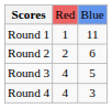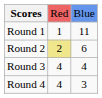Round 2 | column 2: no background -> khaki background
Round 3 | column 3: 5 -> 4
